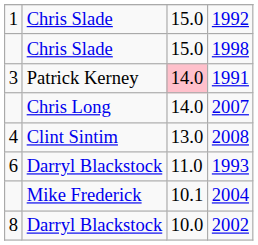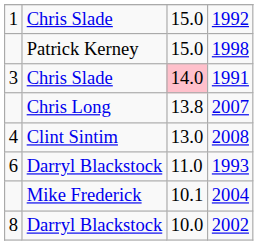1998 | column 2: Chris Slade -> Patrick Kerney
1991 | column 2: Patrick Kerney -> Chris Slade
2007 | column 3: 14.0 -> 13.8
